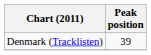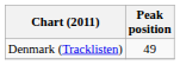Denmark (Tracklisten) | Peak position: 39 -> 49
